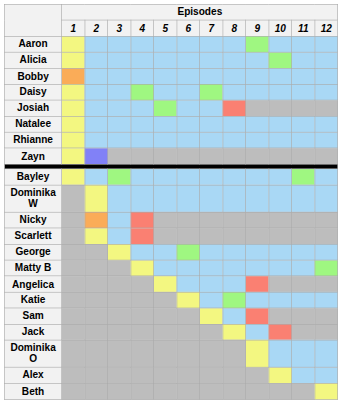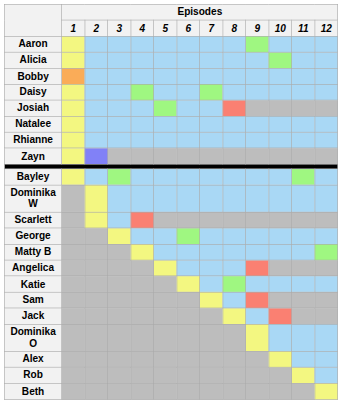- row: Nicky
+ row: Rob
